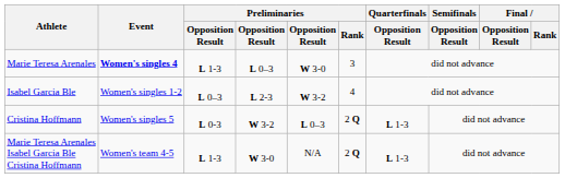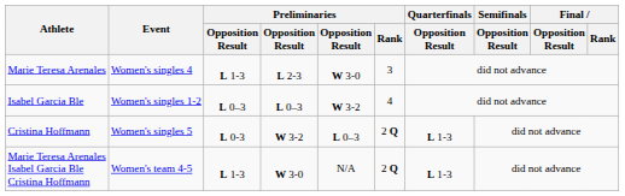Marie Teresa Arenales | Event: bold -> normal
Marie Teresa Arenales | column 4: L 0–3 -> L 2-3
Isabel Garcia Ble | column 4: L 2-3 -> L 0–3
